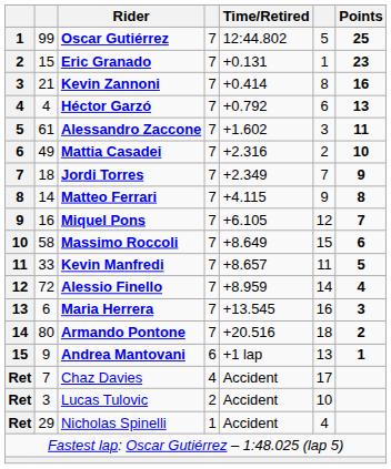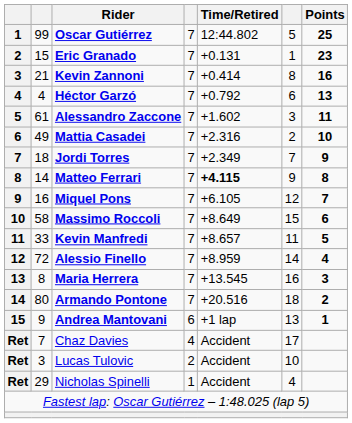Matteo Ferrari | Time/Retired: normal -> bold
Maria Herrera | column 2: 6 -> 8
